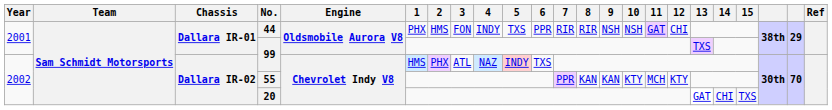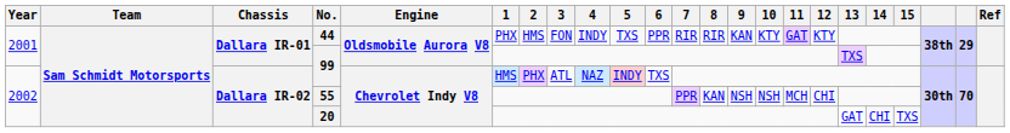44 | 9: NSH -> KAN
44 | 10: NSH -> KTY
44 | 12: CHI -> KTY
55 | 9: KAN -> NSH
55 | 10: KTY -> NSH
55 | 12: KTY -> CHI
